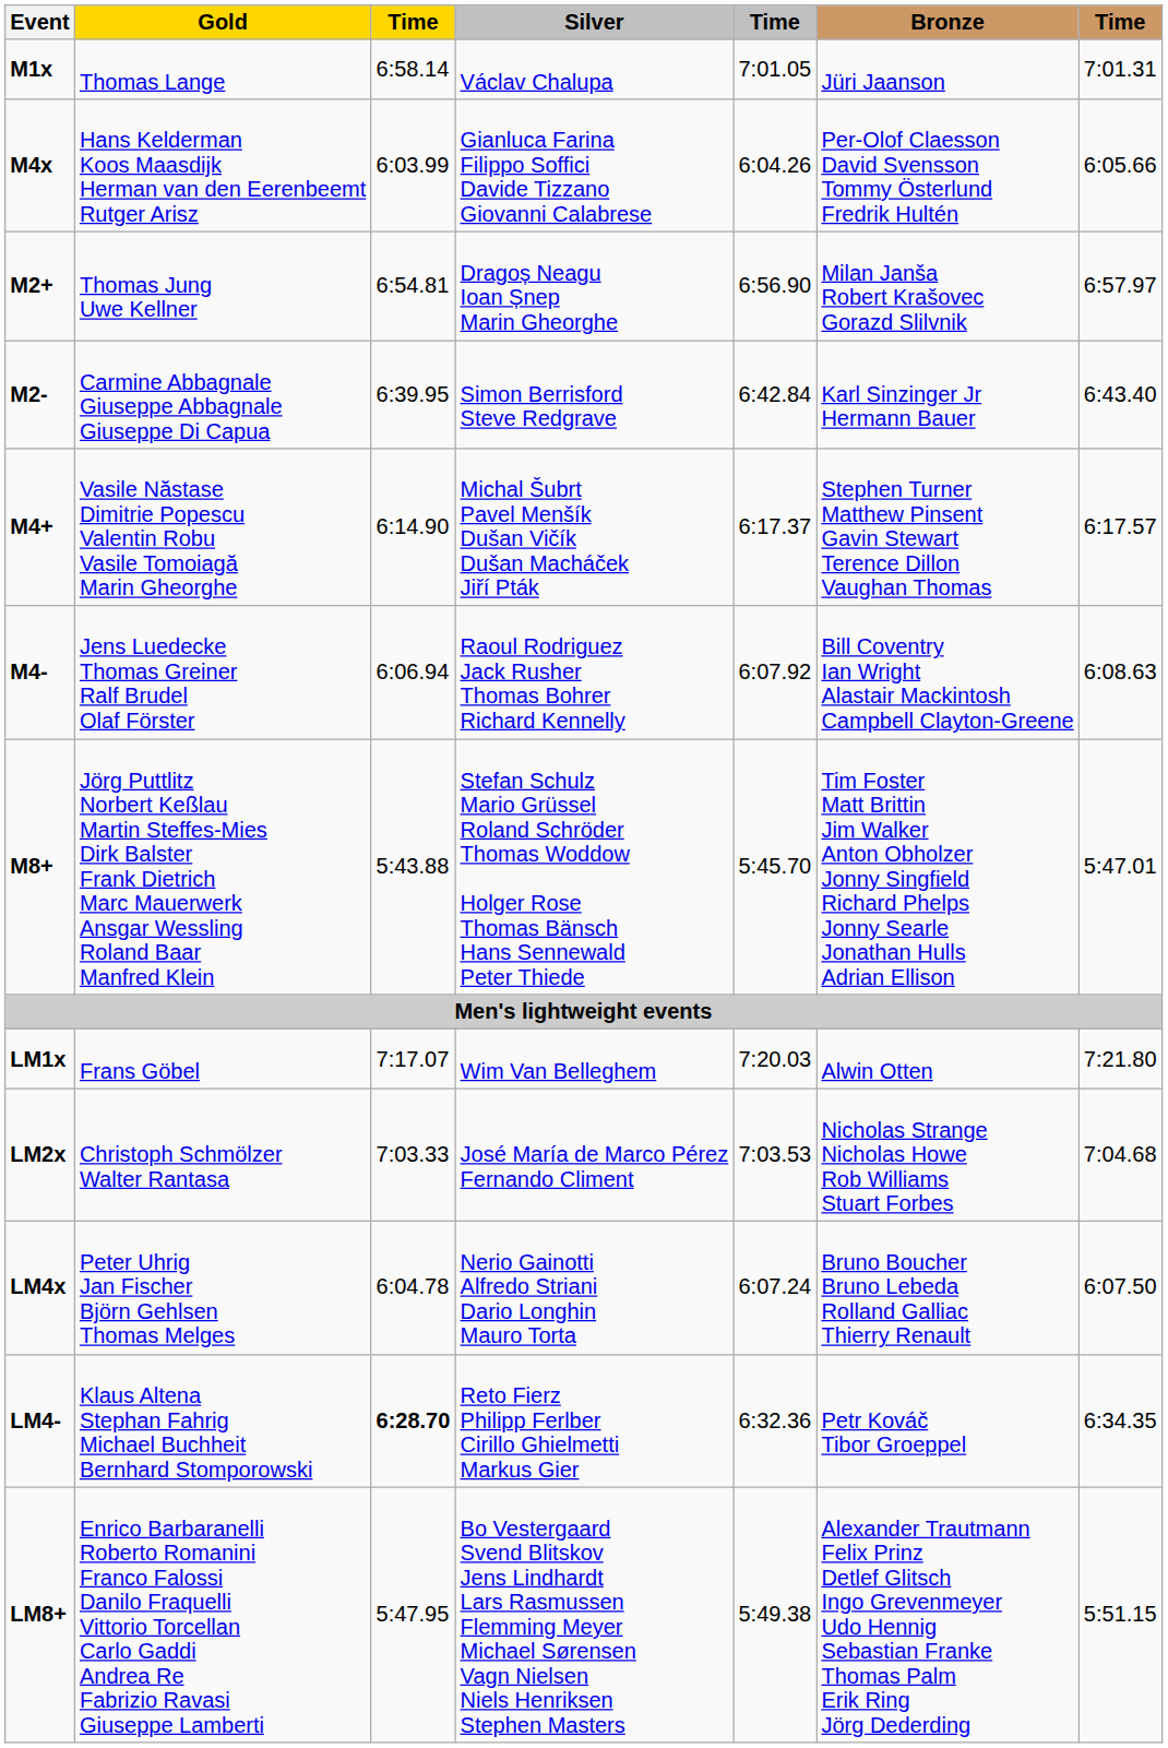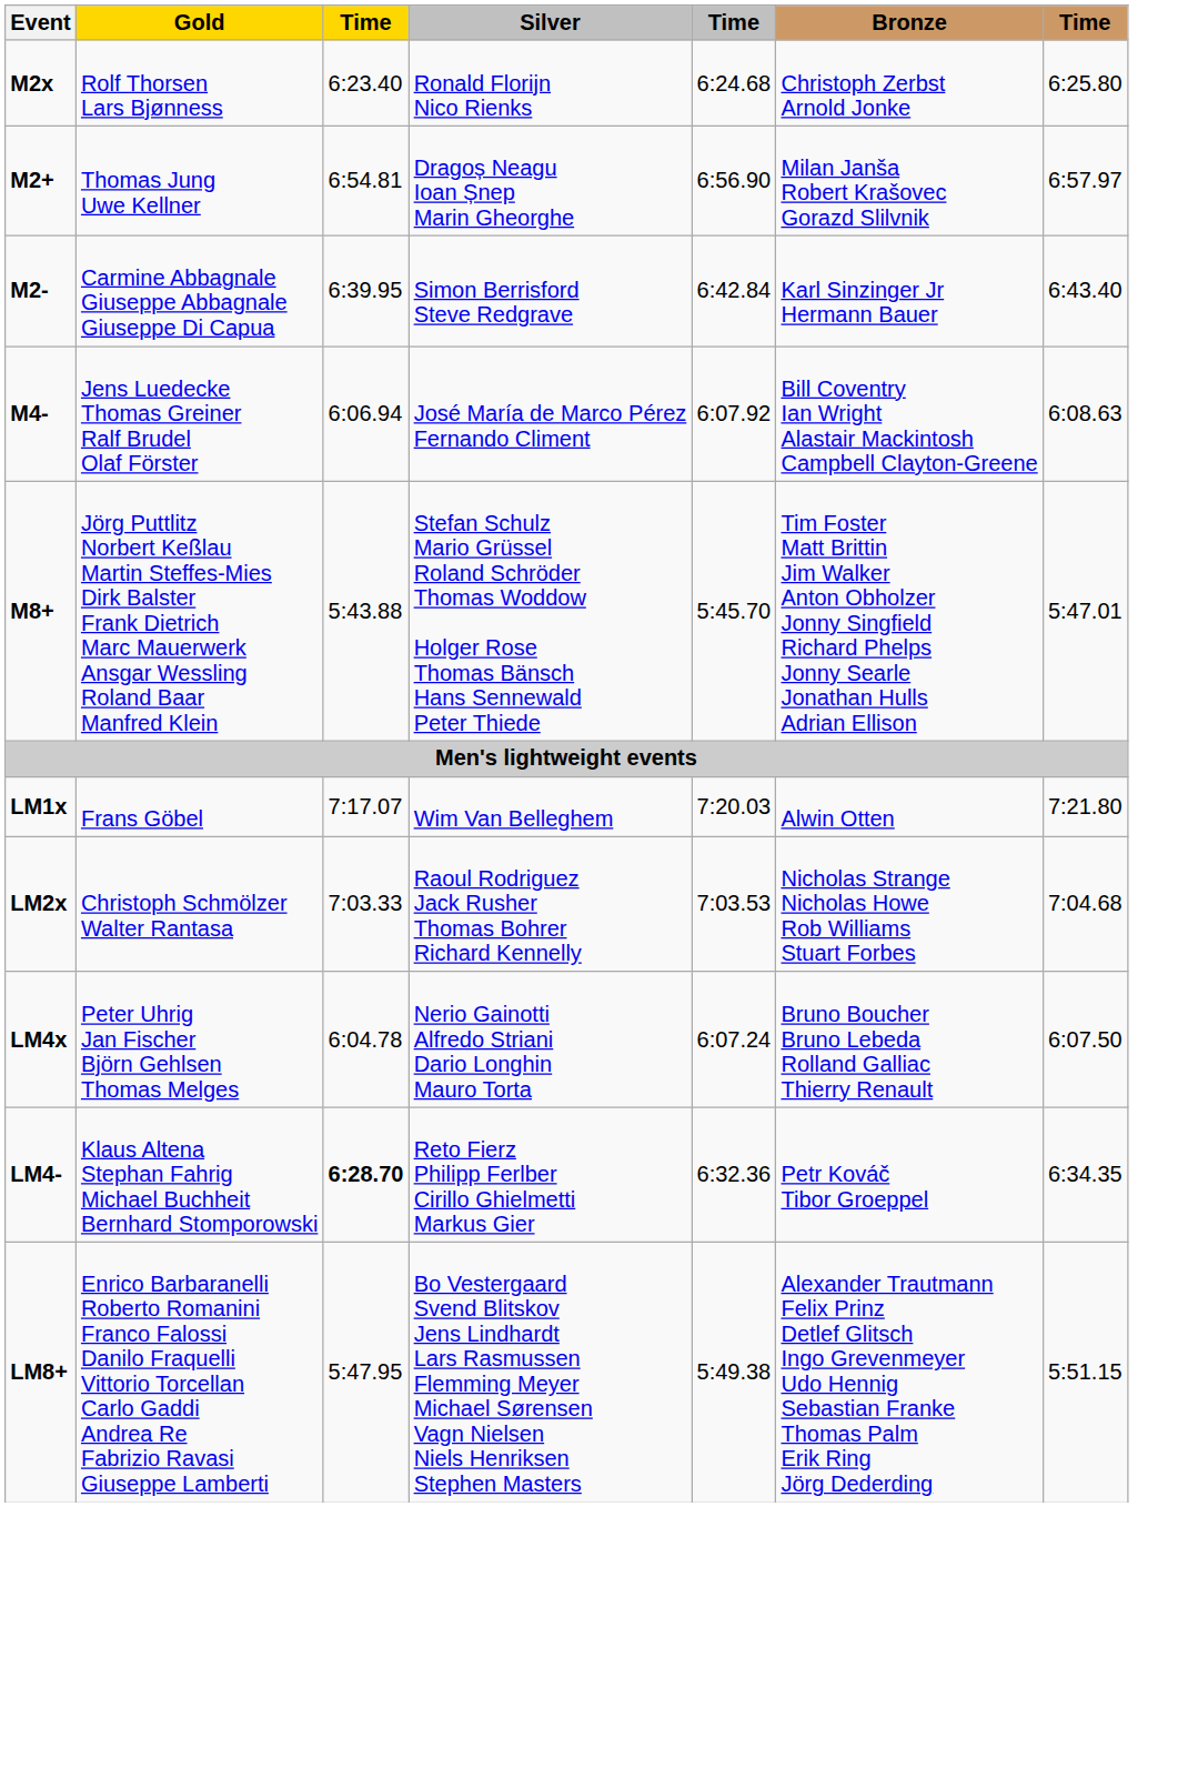- row: M1x | Thomas Lange | 6:58.14 | Václav Chalupa | 7:01.05 | Jüri Jaanson | 7:01.31
+ row: M2x | Rolf Thorsen Lars Bjønness | 6:23.40 | Ronald Florijn Nico Rienks | 6:24.68 | Christoph Zerbst Arnold Jonke | 6:25.80
- row: M4x | Hans Kelderman Koos Maasdijk Herman van den Eerenbeemt Rutger Arisz | 6:03.99 | Gianluca Farina Filippo Soffici Davide Tizzano Giovanni Calabrese | 6:04.26 | Per-Olof Claesson David Svensson Tommy Österlund Fredrik Hultén | 6:05.66
- row: M4+ | Vasile Năstase Dimitrie Popescu Valentin Robu Vasile Tomoiagă Marin Gheorghe | 6:14.90 | Michal Šubrt Pavel Menšík Dušan Vičík Dušan Macháček Jiří Pták | 6:17.37 | Stephen Turner Matthew Pinsent Gavin Stewart Terence Dillon Vaughan Thomas | 6:17.57
M4- | Silver: Raoul Rodriguez Jack Rusher Thomas Bohrer Richard Kennelly -> José María de Marco Pérez Fernando Climent
LM2x | Silver: José María de Marco Pérez Fernando Climent -> Raoul Rodriguez Jack Rusher Thomas Bohrer Richard Kennelly
